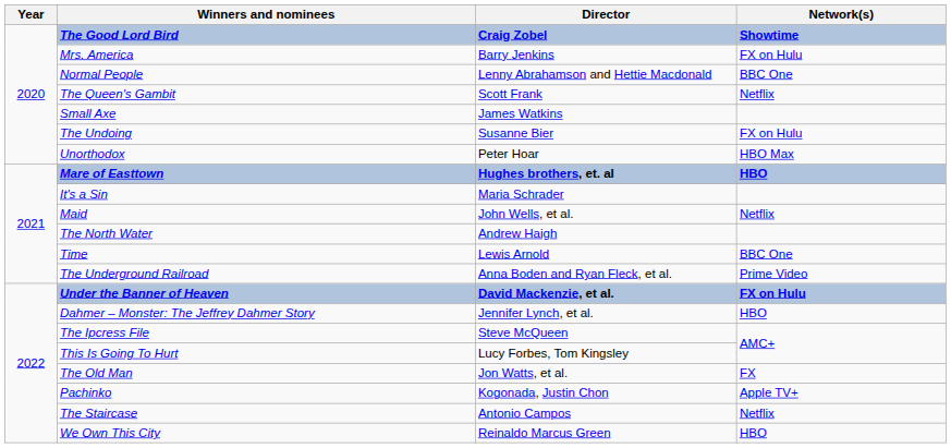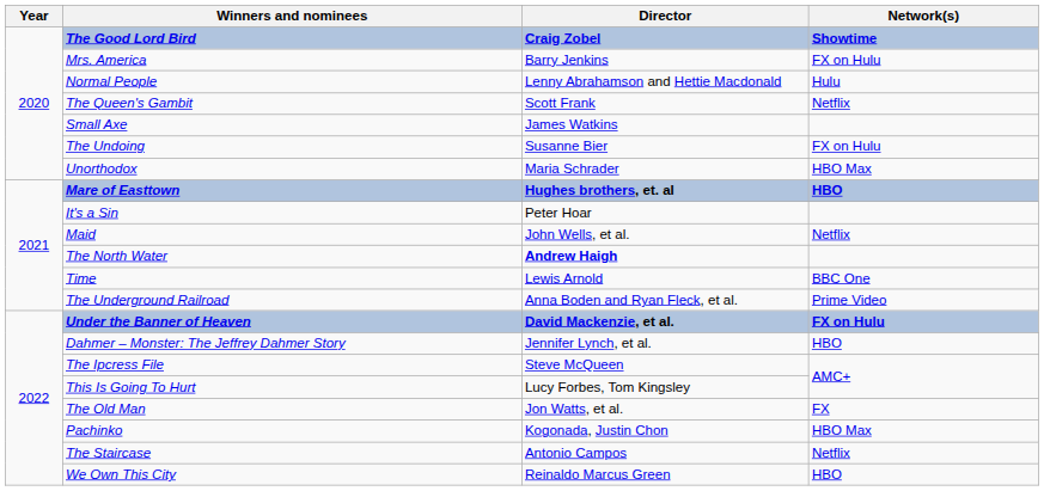Normal People | Network(s): BBC One -> Hulu
Unorthodox | Director: Peter Hoar -> Maria Schrader
It's a Sin | Director: Maria Schrader -> Peter Hoar
The North Water | Director: normal -> bold
Pachinko | Network(s): Apple TV+ -> HBO Max
